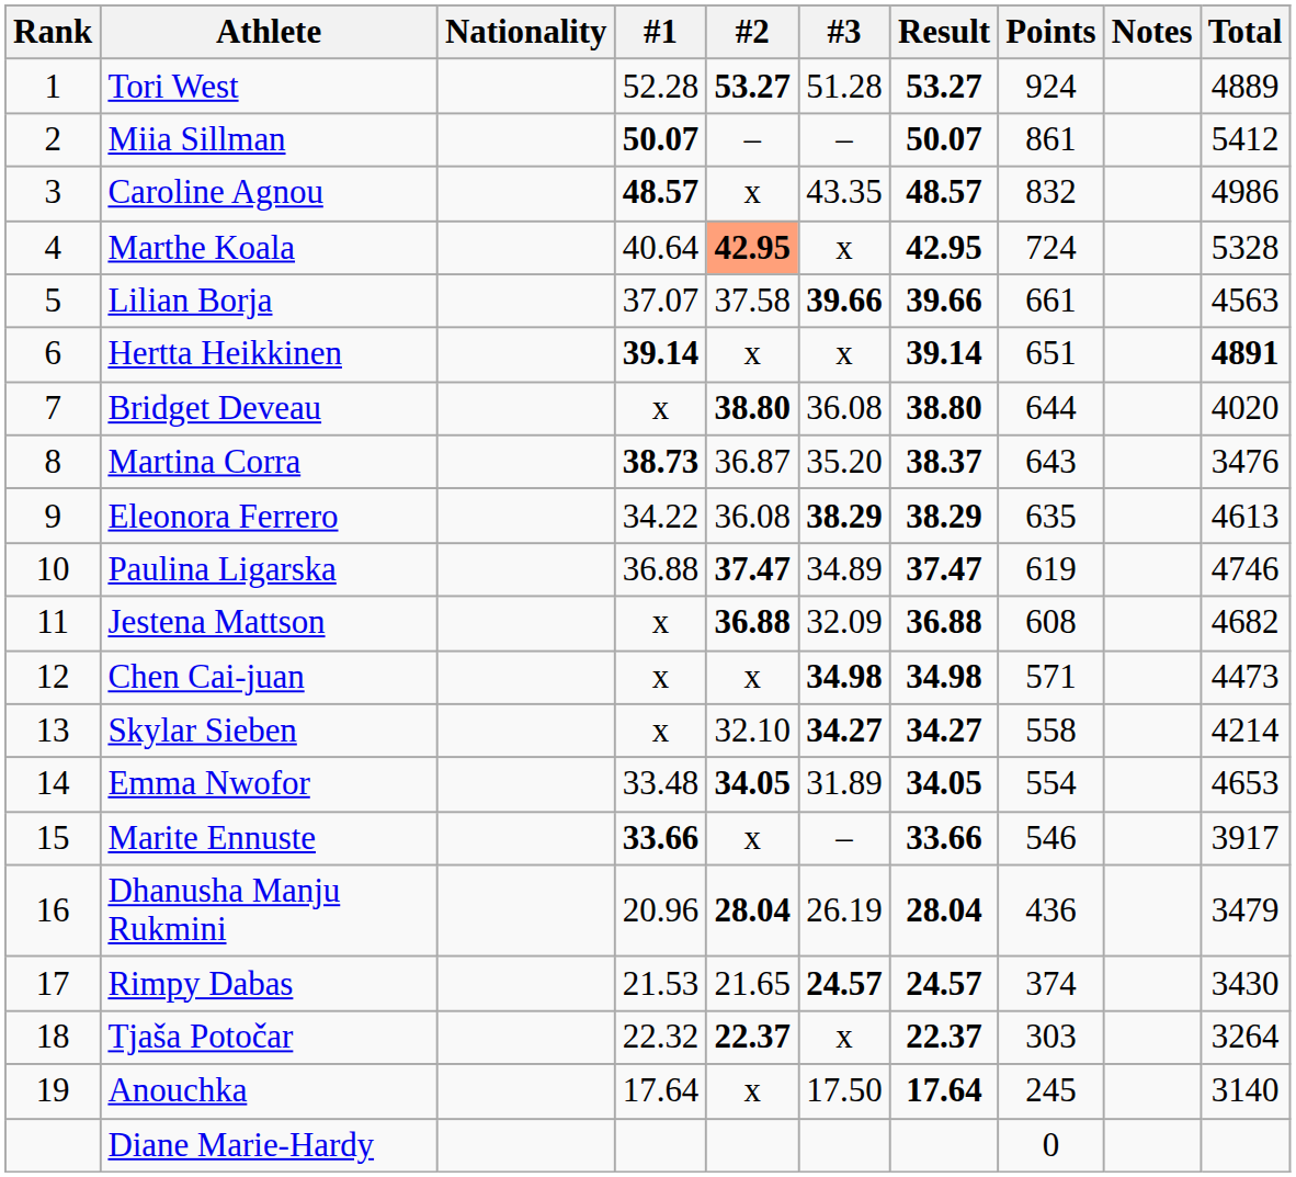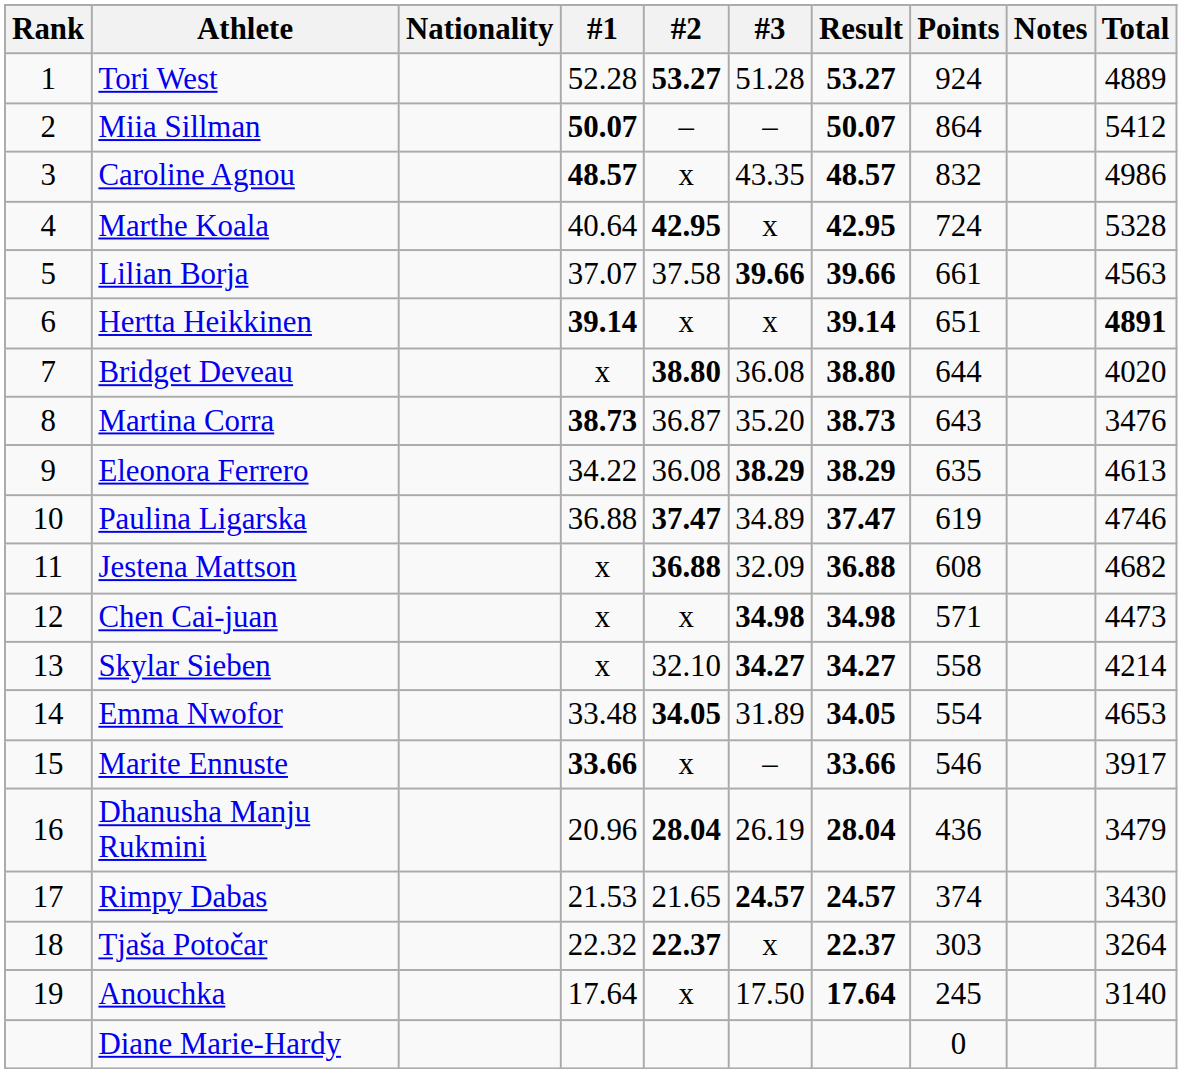Miia Sillman | Points: 861 -> 864
Marthe Koala | #2: lightsalmon background -> no background
Martina Corra | Result: 38.37 -> 38.73
